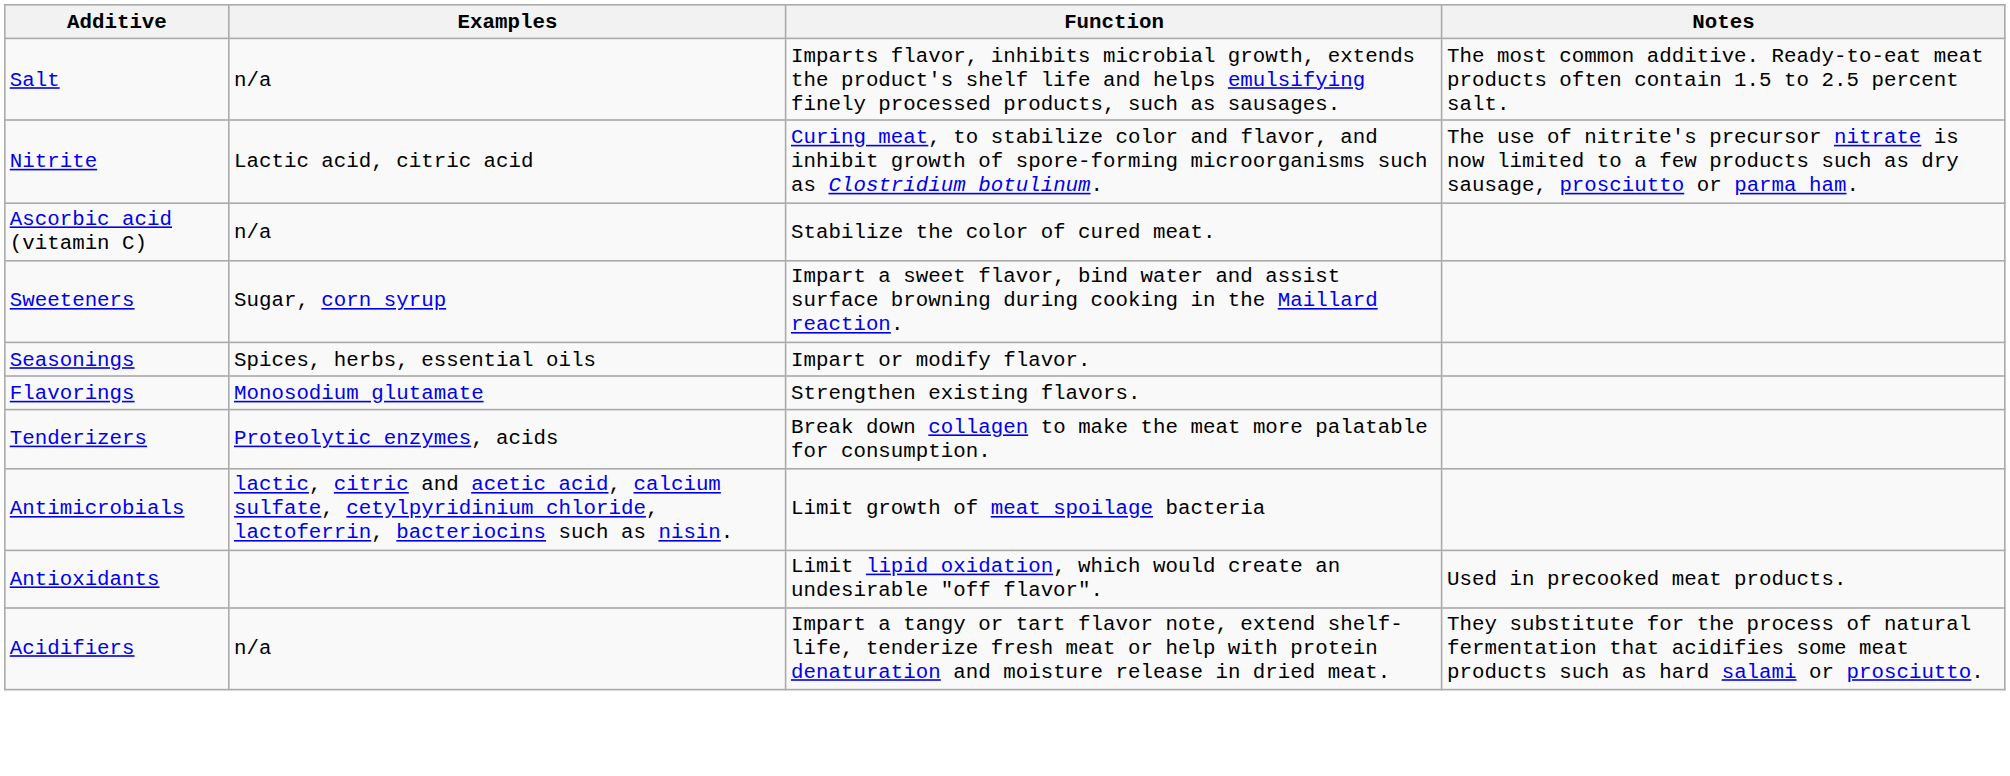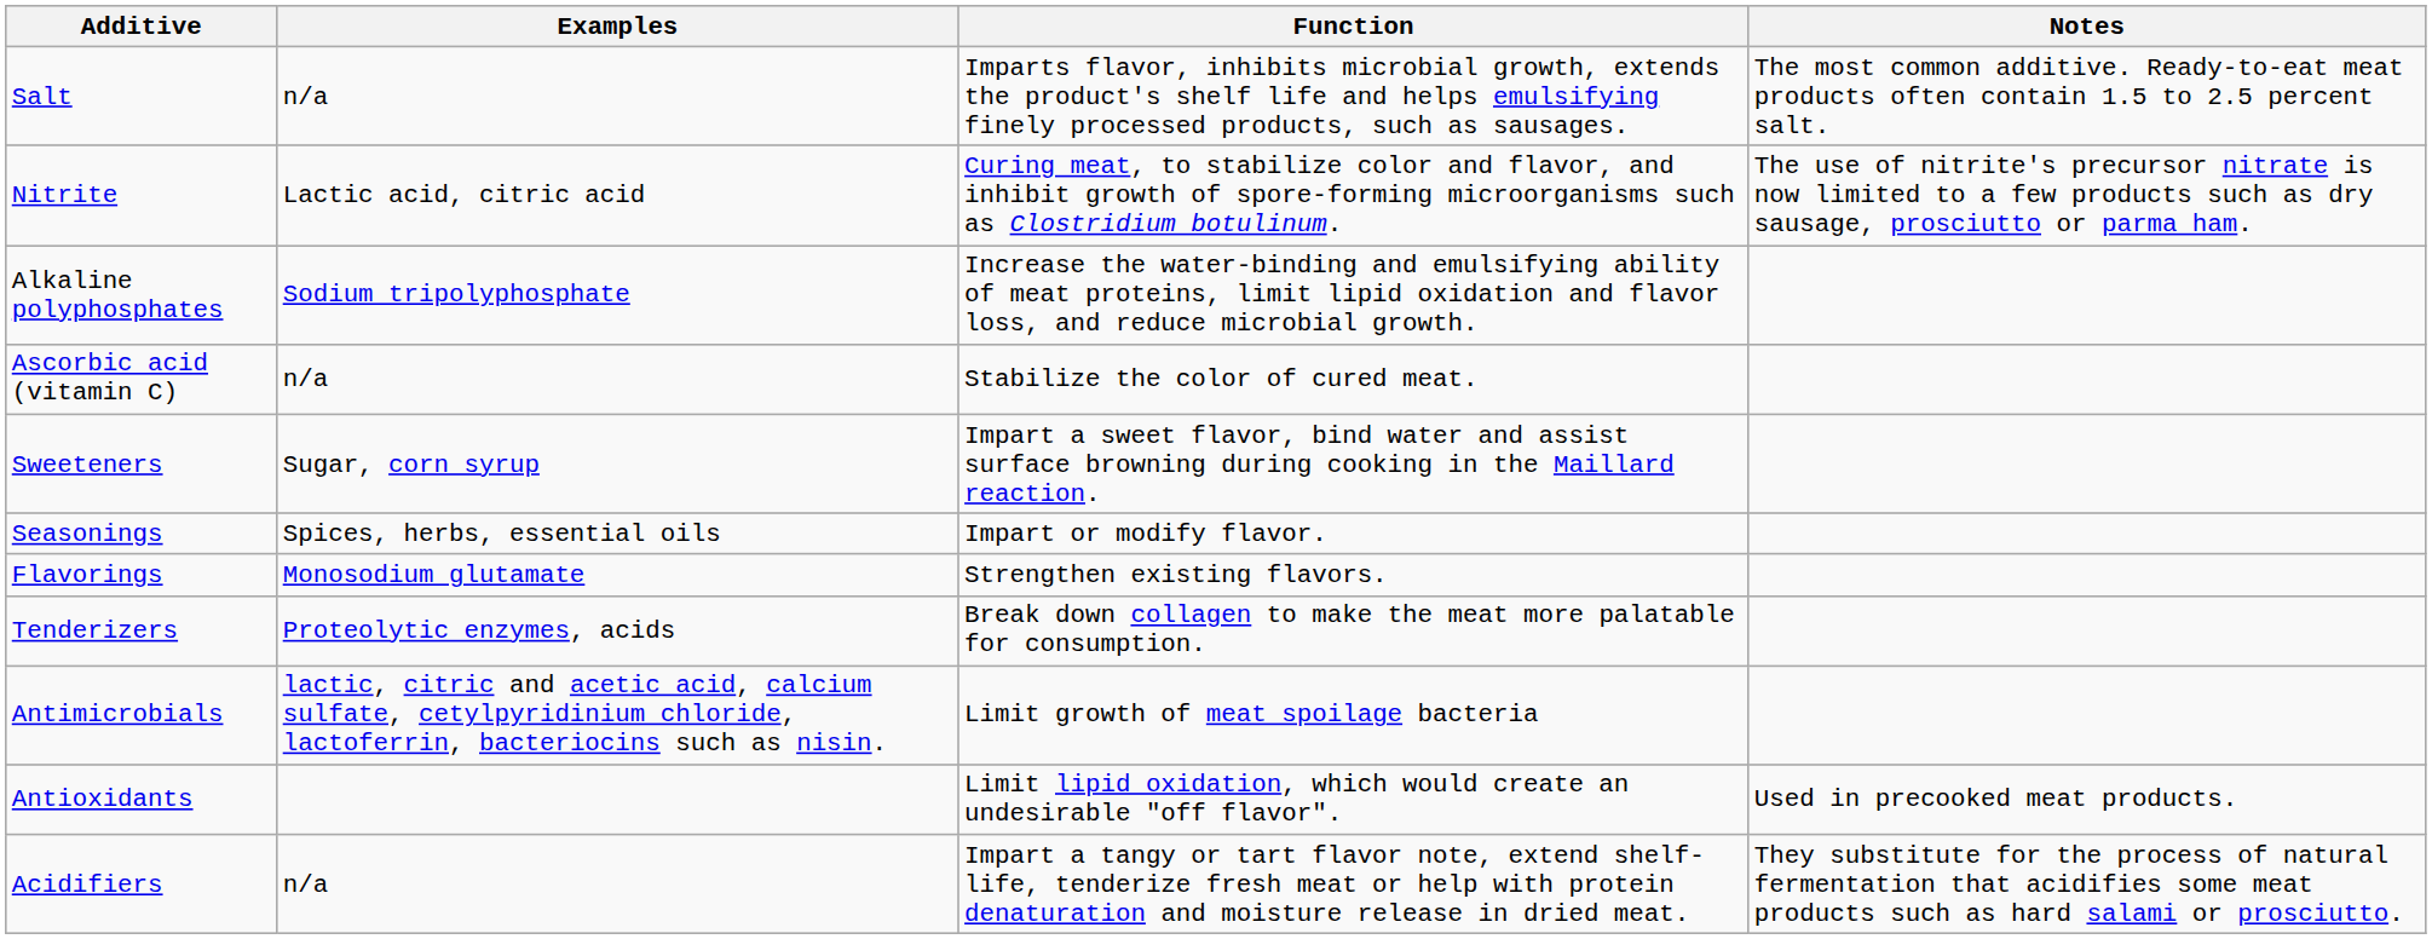+ row: Alkaline polyphosphates | Sodium tripolyphosphate | Increase the water-binding and emulsifying ability of meat proteins, limit lipid oxidation and flavor loss, and reduce microbial growth.
